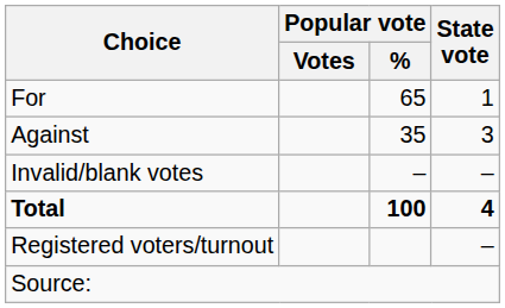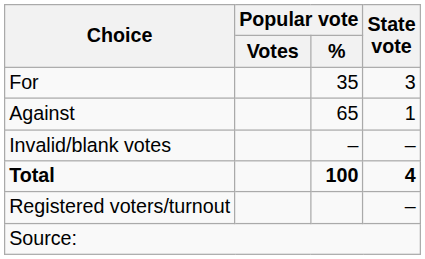For | Popular vote / %: 65 -> 35
For | State vote: 1 -> 3
Against | Popular vote / %: 35 -> 65
Against | State vote: 3 -> 1
